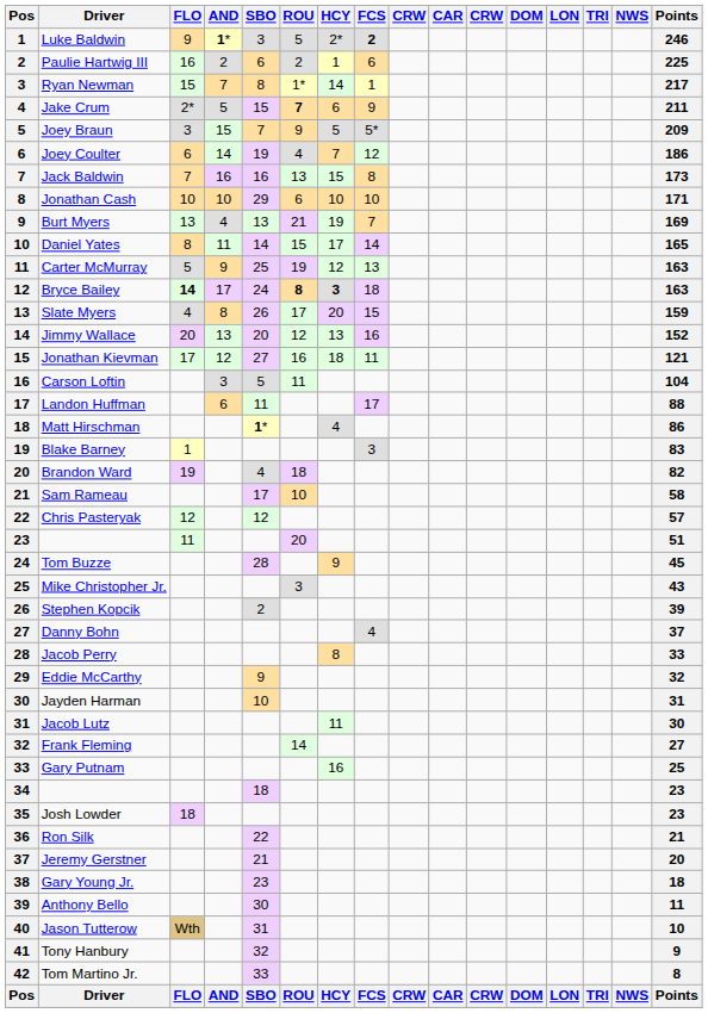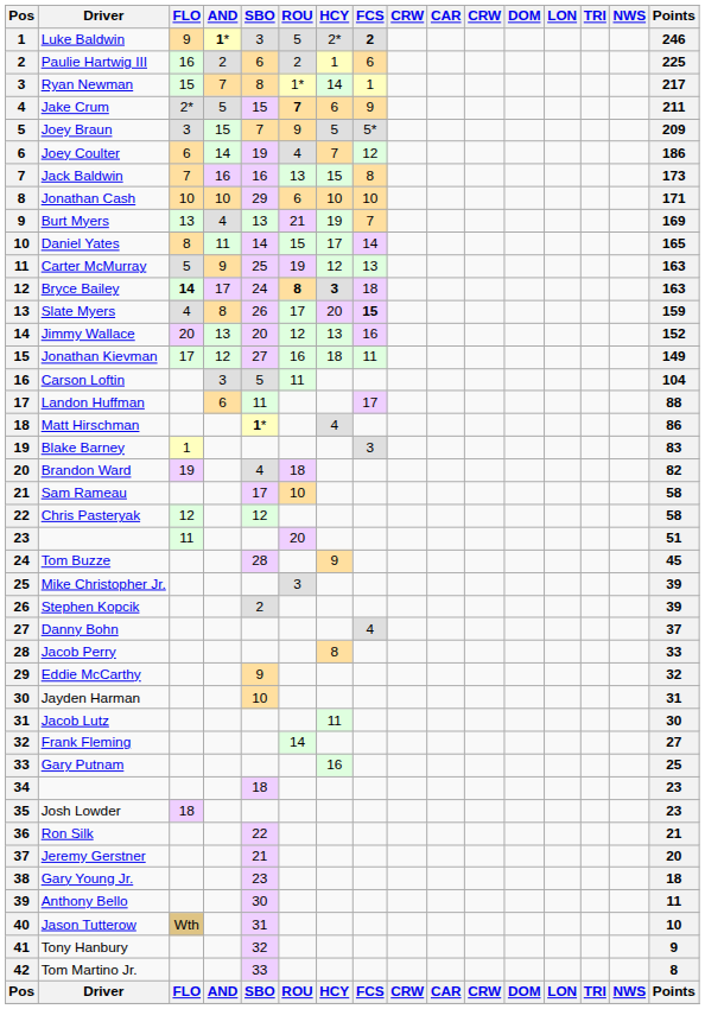Slate Myers | FCS: normal -> bold
Jonathan Kievman | Points: 121 -> 149
Chris Pasteryak | Points: 57 -> 58
Mike Christopher Jr. | Points: 43 -> 39
